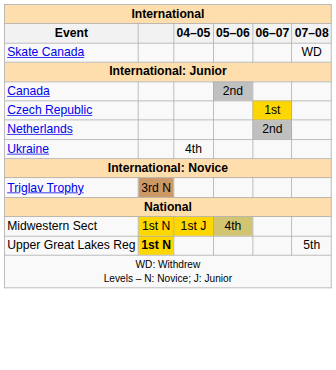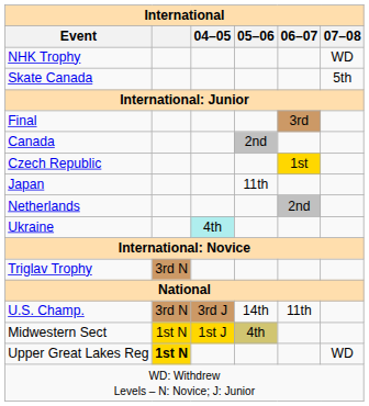+ row: NHK Trophy | WD
Skate Canada | 07–08: WD -> 5th
+ row: Final | 3rd
+ row: Japan | 11th
Ukraine | 04–05: no background -> paleturquoise background
+ row: U.S. Champ. | 3rd N | 3rd J | 14th | 11th
Upper Great Lakes Reg | 07–08: 5th -> WD
